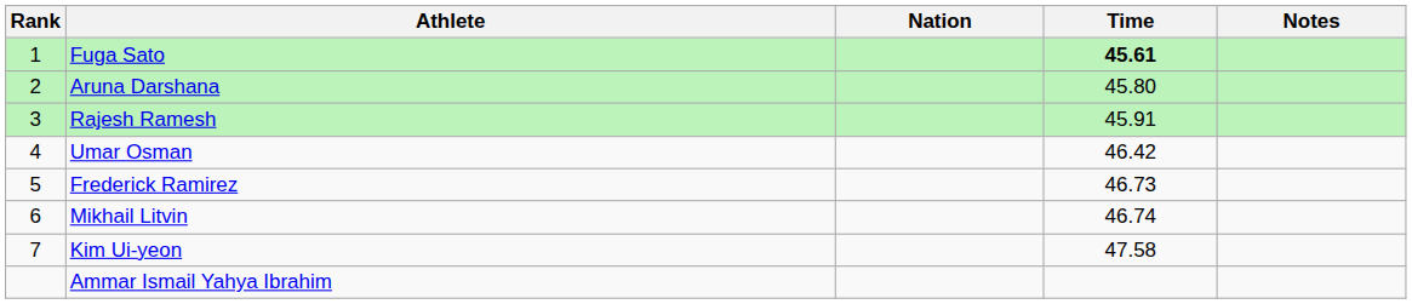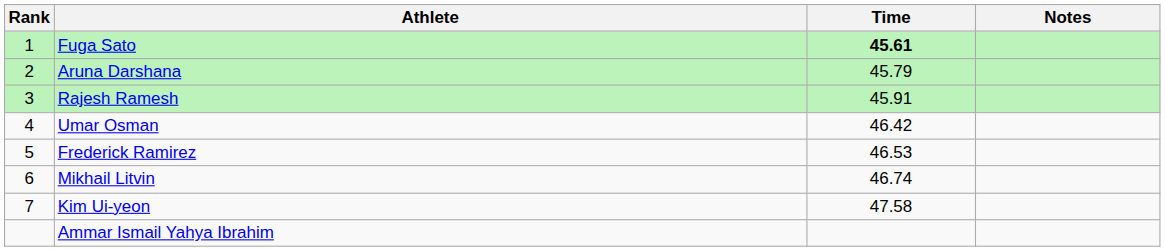- column: Nation
Aruna Darshana | Time: 45.80 -> 45.79
Frederick Ramirez | Time: 46.73 -> 46.53
